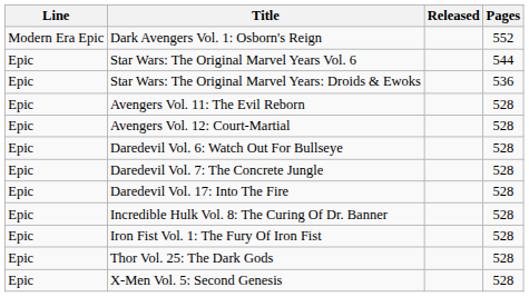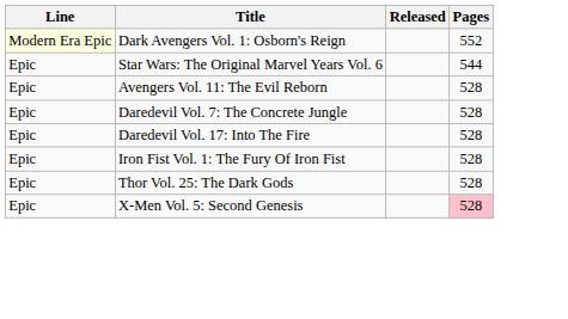Dark Avengers Vol. 1: Osborn's Reign | Line: no background -> lightyellow background
- row: Epic | Star Wars: The Original Marvel Years: Droids & Ewoks | 536
- row: Epic | Avengers Vol. 12: Court-Martial | 528
- row: Epic | Daredevil Vol. 6: Watch Out For Bullseye | 528
- row: Epic | Incredible Hulk Vol. 8: The Curing Of Dr. Banner | 528
X-Men Vol. 5: Second Genesis | Pages: no background -> pink background
